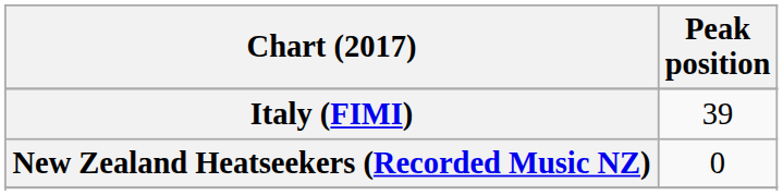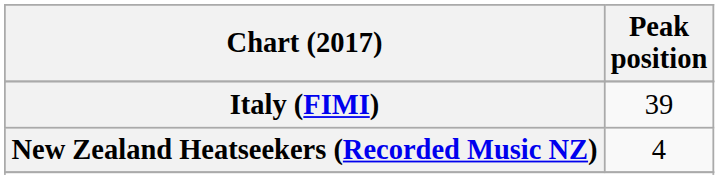New Zealand Heatseekers (Recorded Music NZ) | Peak position: 0 -> 4
